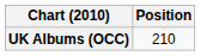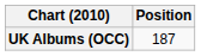UK Albums (OCC) | Position: 210 -> 187
